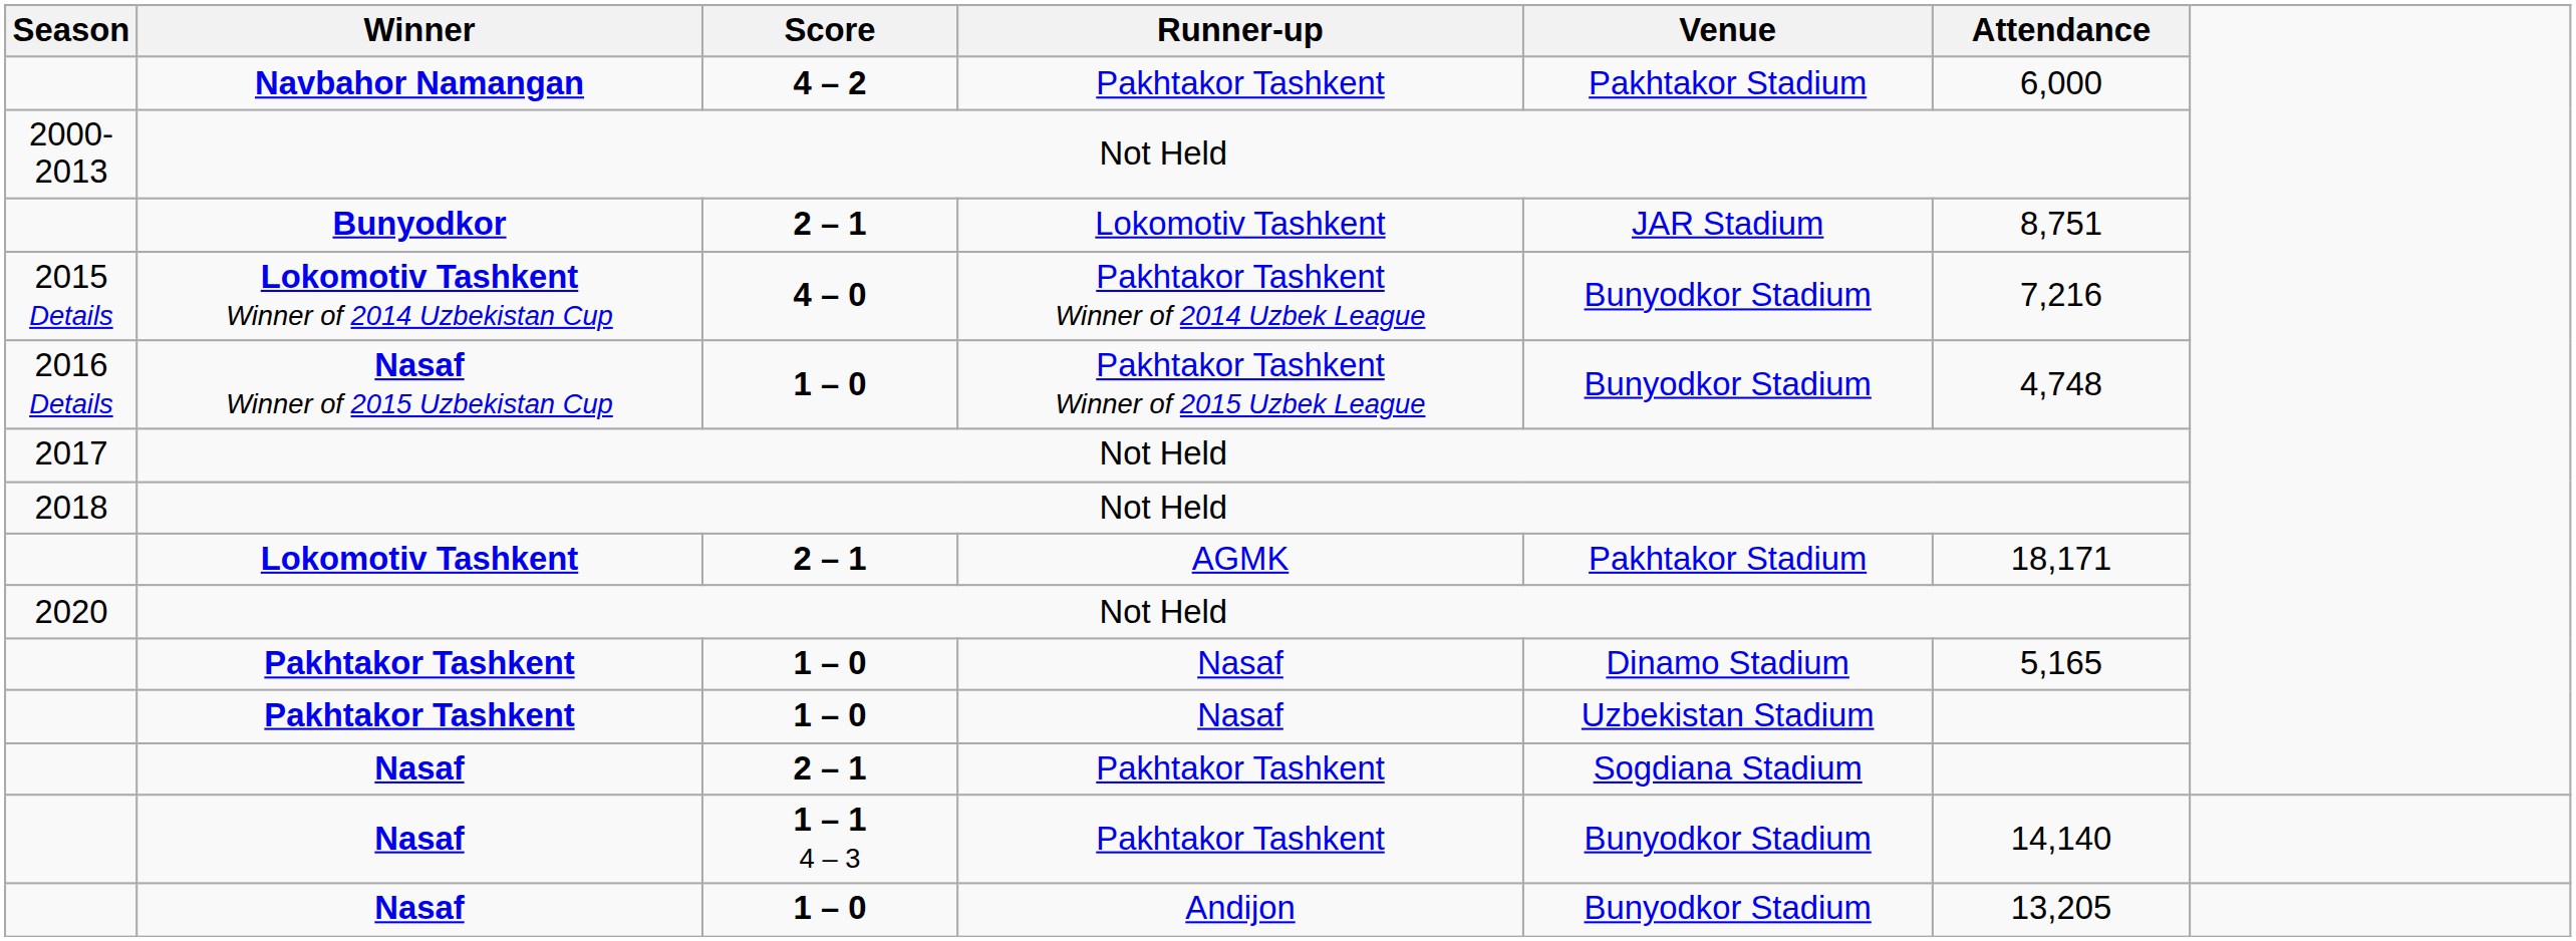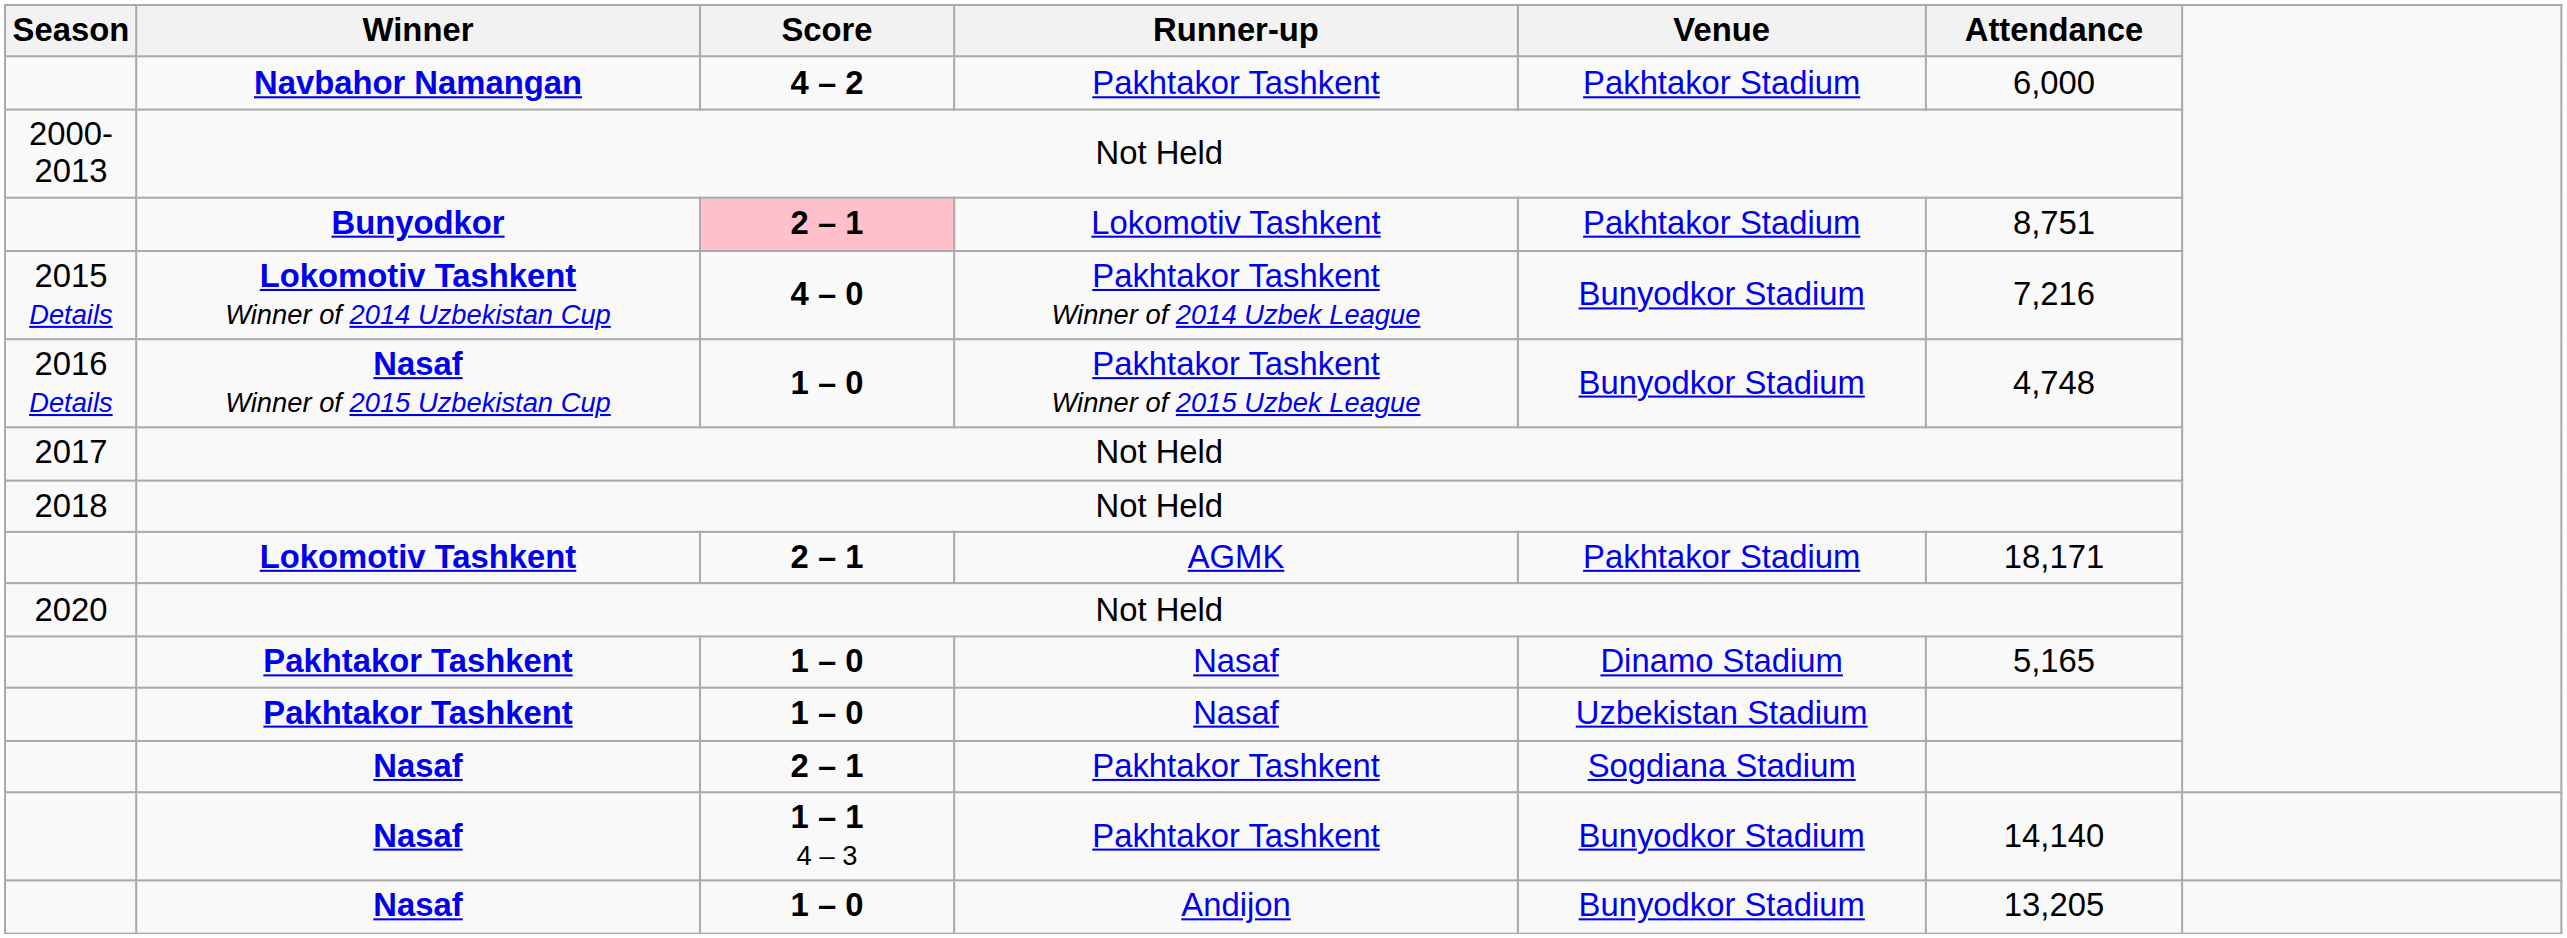Bunyodkor | Score: no background -> pink background
Bunyodkor | Venue: JAR Stadium -> Pakhtakor Stadium
